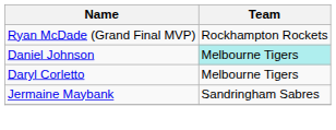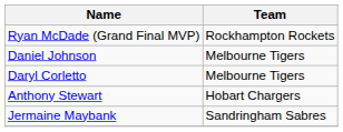Daniel Johnson | Team: paleturquoise background -> no background
+ row: Anthony Stewart | Hobart Chargers
